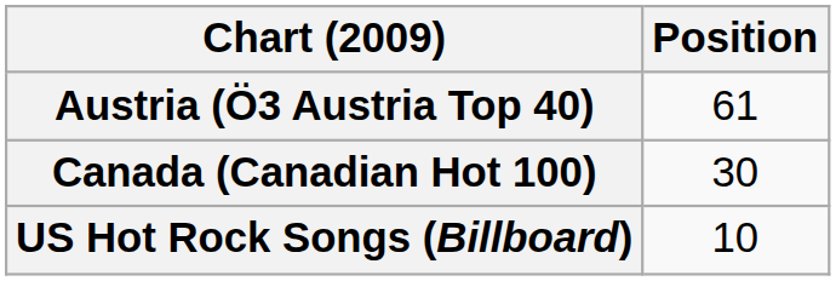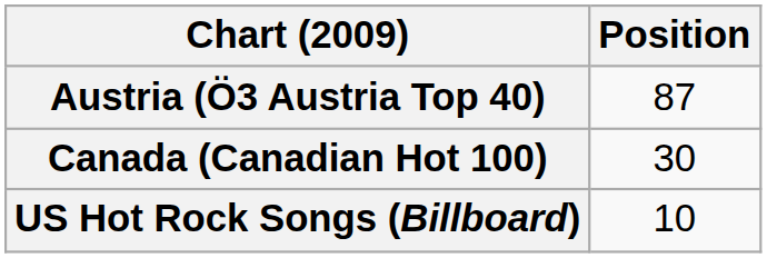Austria (Ö3 Austria Top 40) | Position: 61 -> 87
